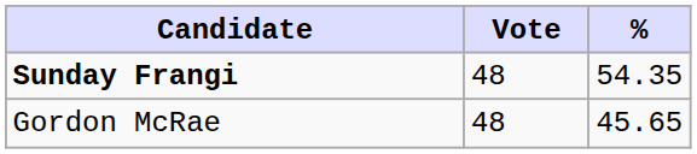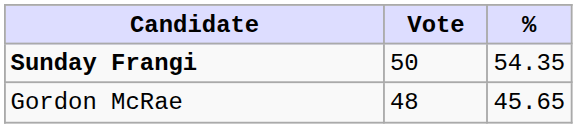Sunday Frangi | Vote: 48 -> 50
